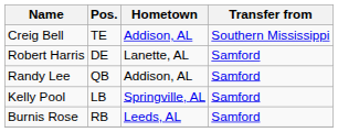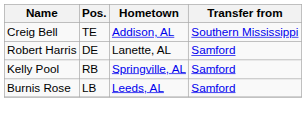- row: Randy Lee | QB | Addison, AL | Samford
Kelly Pool | Pos.: LB -> RB
Burnis Rose | Pos.: RB -> LB
